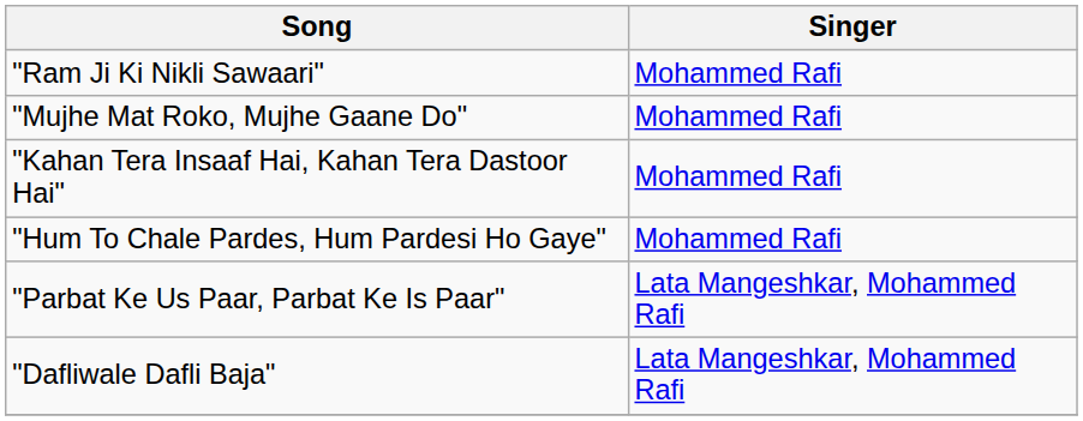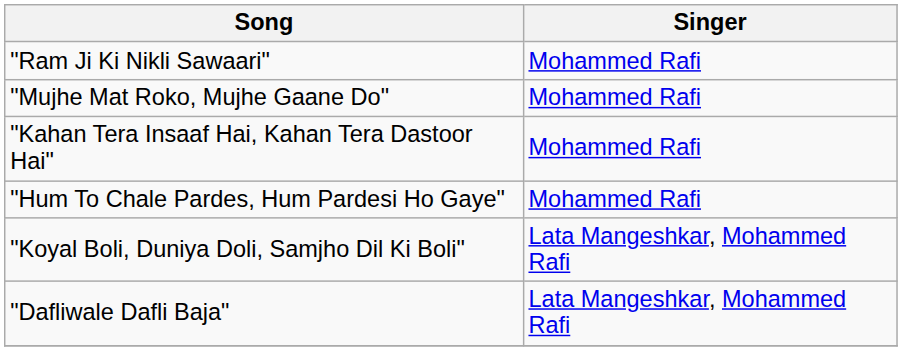- row: "Parbat Ke Us Paar, Parbat Ke Is Paar" | Lata Mangeshkar, Mohammed Rafi
+ row: "Koyal Boli, Duniya Doli, Samjho Dil Ki Boli" | Lata Mangeshkar, Mohammed Rafi
